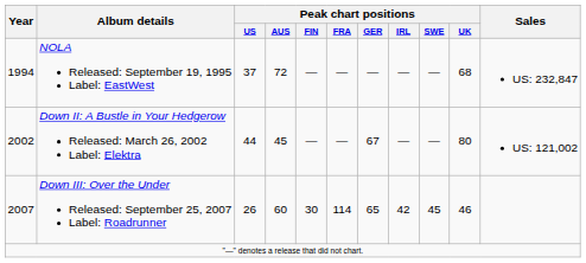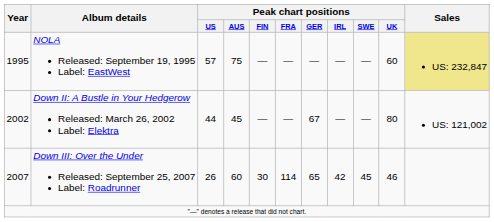NOLA Released: September 19, 1995 Label: EastWest | Year: 1994 -> 1995
NOLA Released: September 19, 1995 Label: EastWest | Peak chart positions / US: 37 -> 57
NOLA Released: September 19, 1995 Label: EastWest | Peak chart positions / AUS: 72 -> 75
NOLA Released: September 19, 1995 Label: EastWest | Peak chart positions / UK: 68 -> 60
NOLA Released: September 19, 1995 Label: EastWest | Sales: no background -> khaki background
